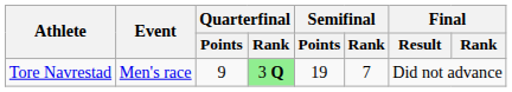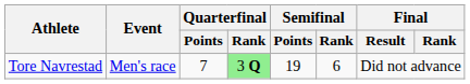Tore Navrestad | Quarterfinal / Points: 9 -> 7
Tore Navrestad | Semifinal / Rank: 7 -> 6
